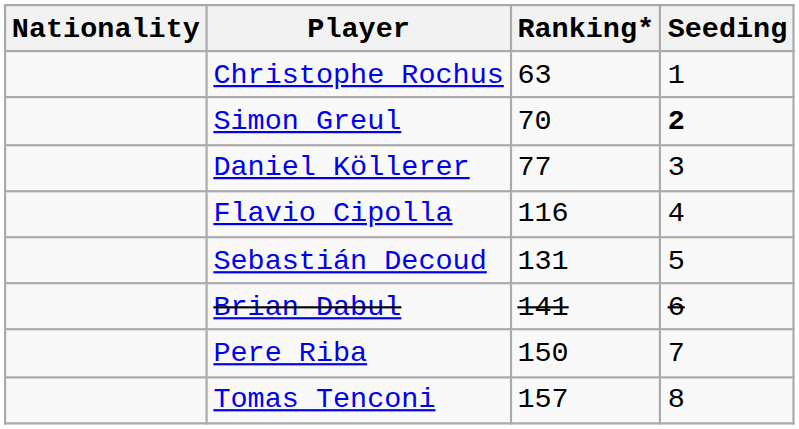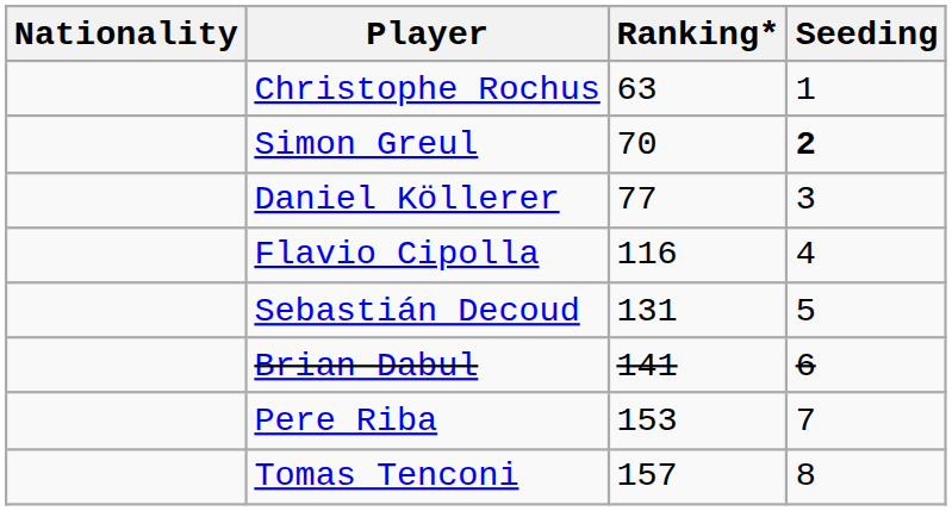Pere Riba | Ranking*: 150 -> 153
